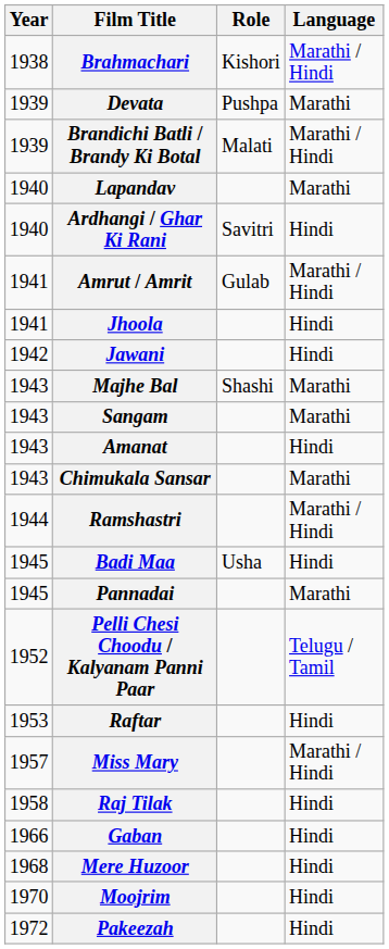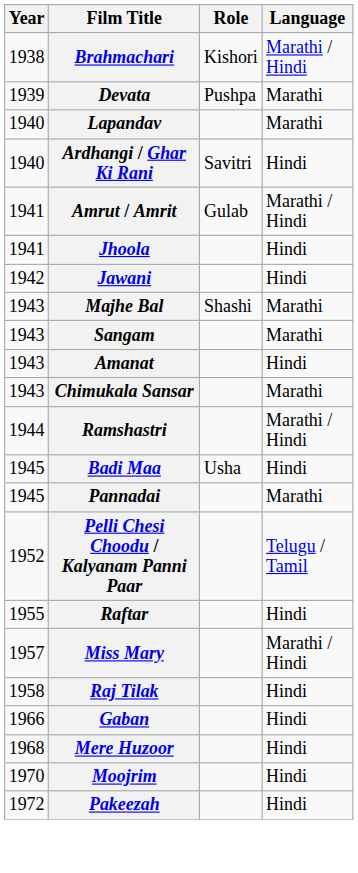- row: 1939 | Brandichi Batli / Brandy Ki Botal | Malati | Marathi / Hindi
Raftar | Year: 1953 -> 1955
